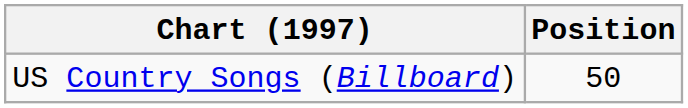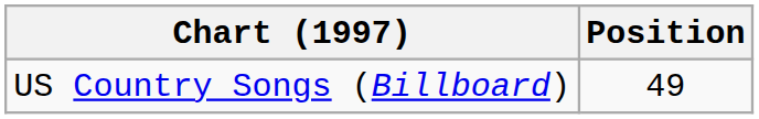US Country Songs (Billboard) | Position: 50 -> 49
